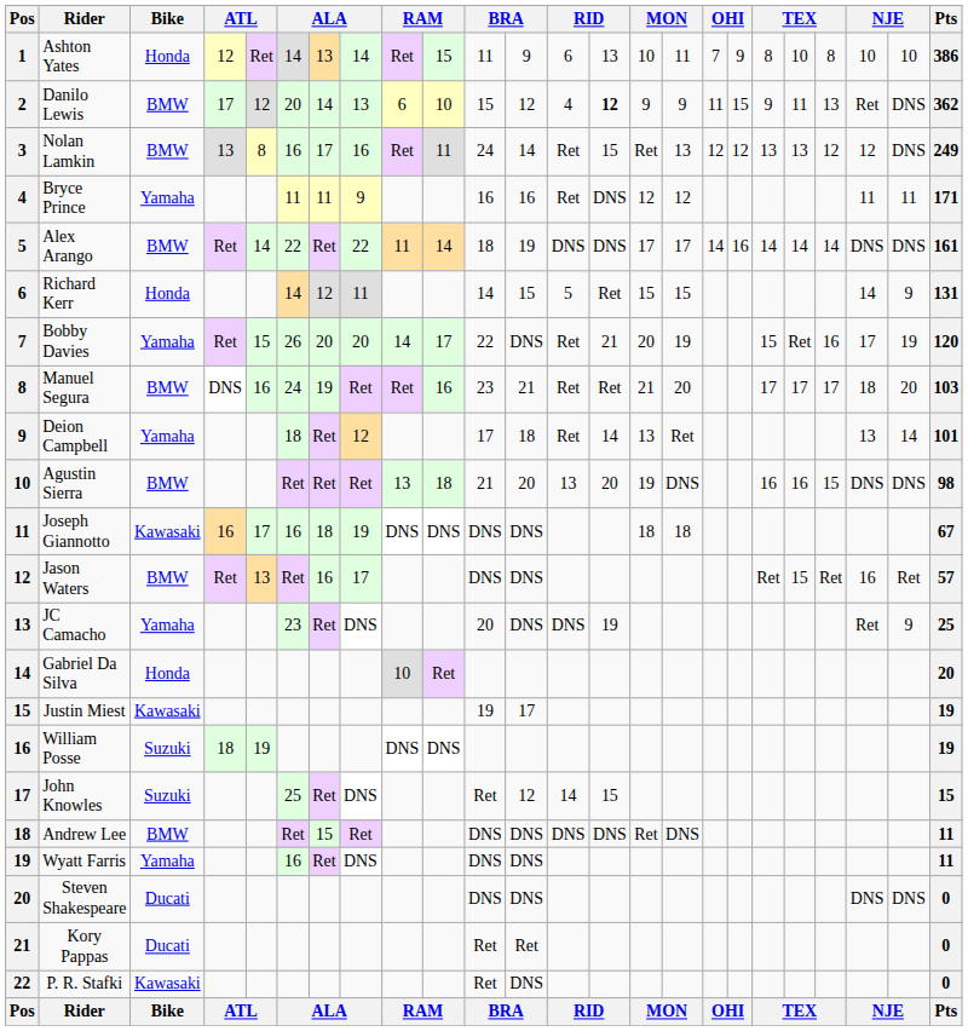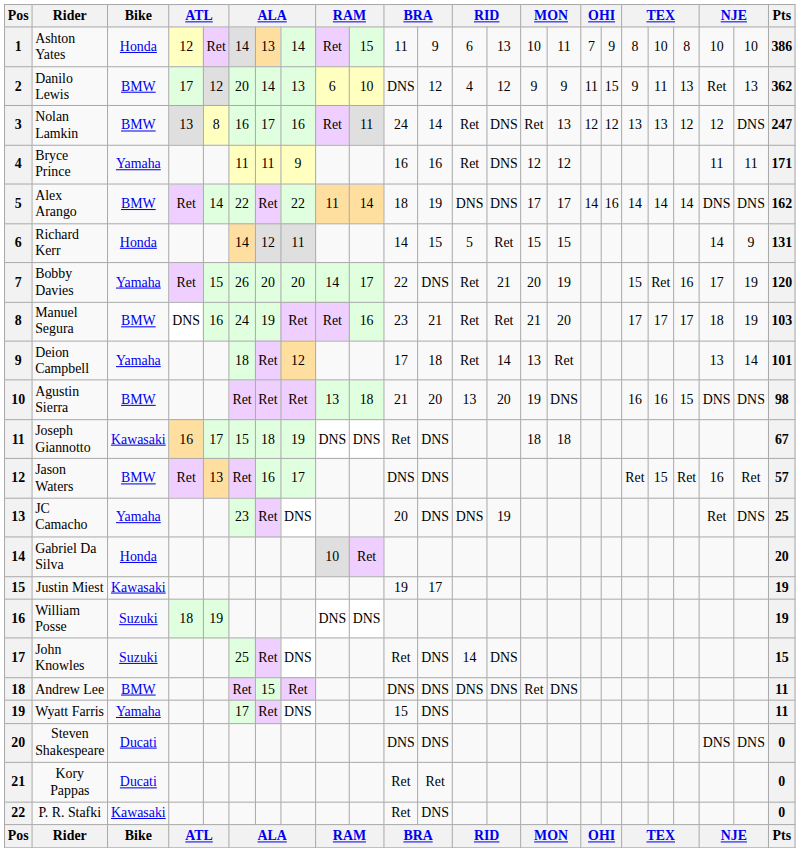Danilo Lewis | column 11: 15 -> DNS
Danilo Lewis | column 14: bold -> normal
Danilo Lewis | column 23: DNS -> 13
Nolan Lamkin | column 14: 15 -> DNS
Nolan Lamkin | Pts: 249 -> 247
Alex Arango | Pts: 161 -> 162
Manuel Segura | column 23: 20 -> 19
Joseph Giannotto | column 6: 16 -> 15
Joseph Giannotto | column 11: DNS -> Ret
JC Camacho | column 23: 9 -> DNS
John Knowles | column 12: 12 -> DNS
John Knowles | column 14: 15 -> DNS
Wyatt Farris | column 6: 16 -> 17
Wyatt Farris | column 11: DNS -> 15
